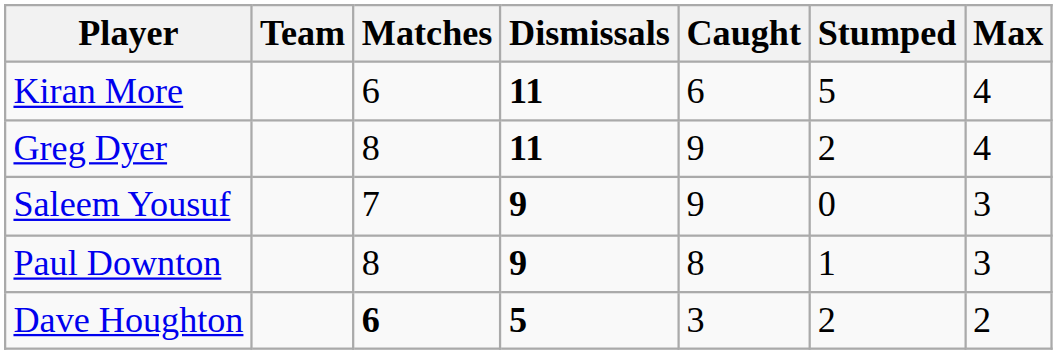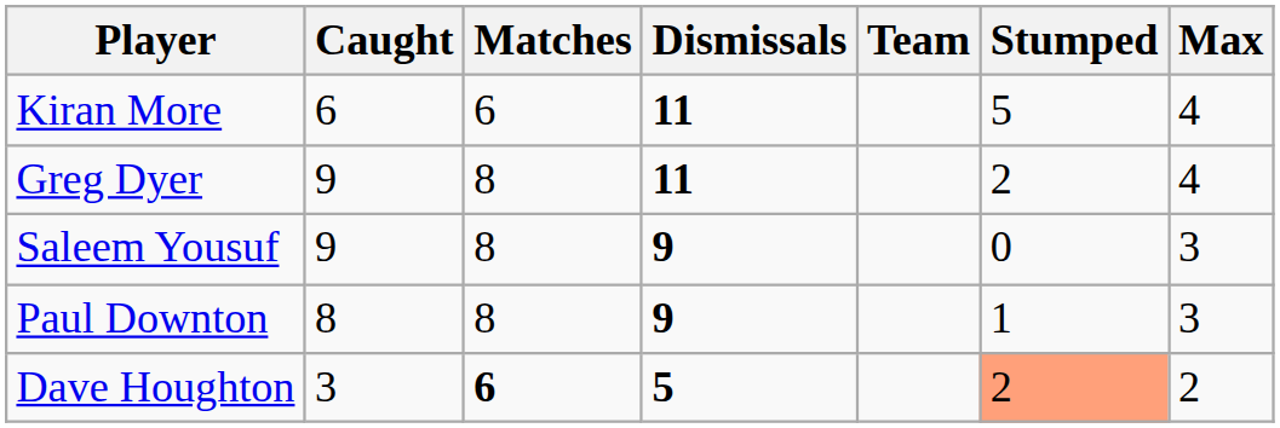columns swapped: Team <-> Caught
Saleem Yousuf | Matches: 7 -> 8
Dave Houghton | Stumped: no background -> lightsalmon background
